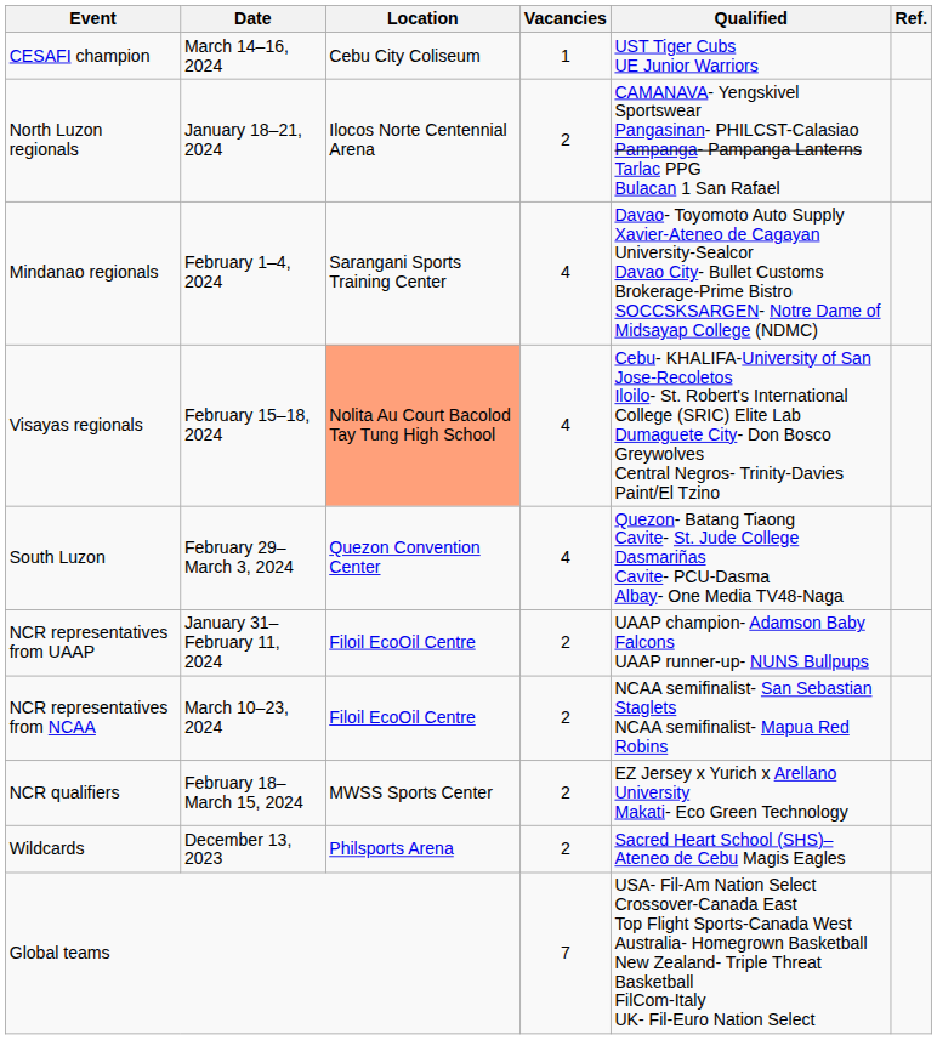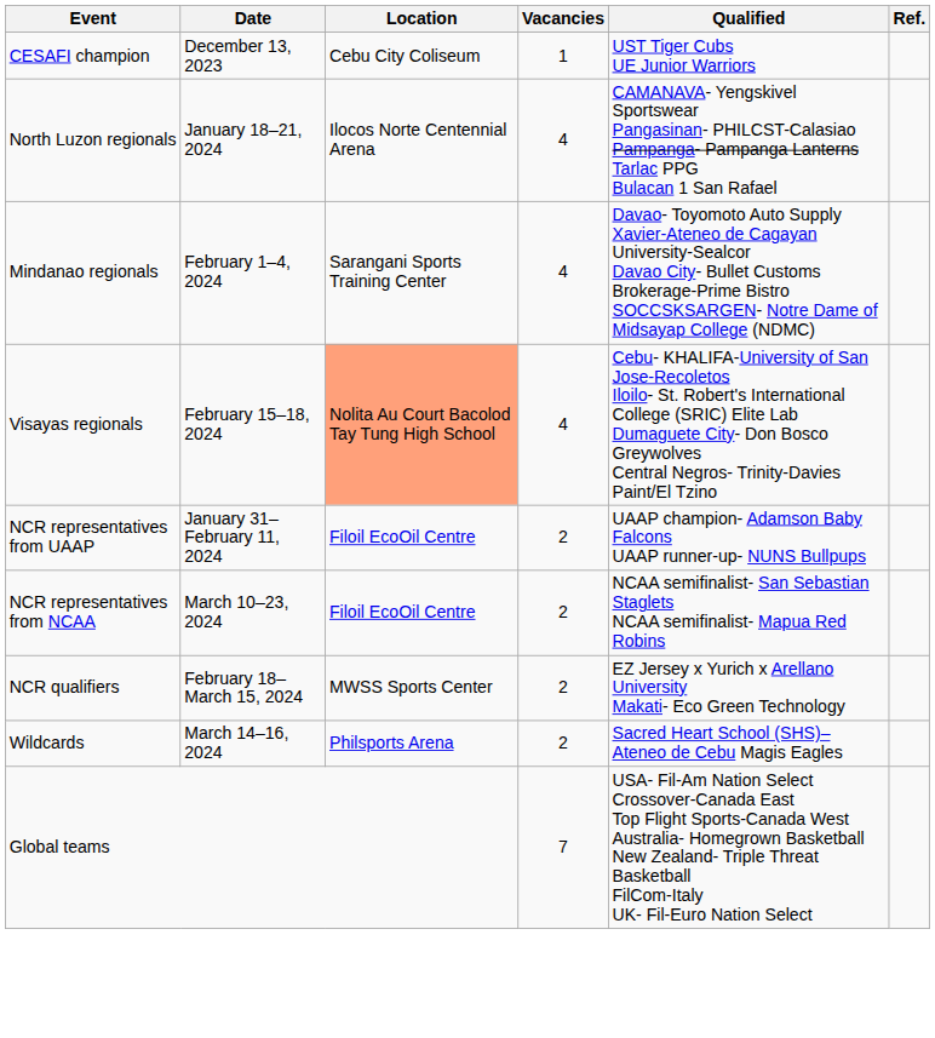CESAFI champion | Date: March 14–16, 2024 -> December 13, 2023
North Luzon regionals | Vacancies: 2 -> 4
- row: South Luzon | February 29–March 3, 2024 | Quezon Convention Center | 4 | Quezon- Batang Tiaong Cavite- St. Jude College Dasmariñas Cavite- PCU-Dasma Albay- One Media TV48-Naga
Wildcards | Date: December 13, 2023 -> March 14–16, 2024
